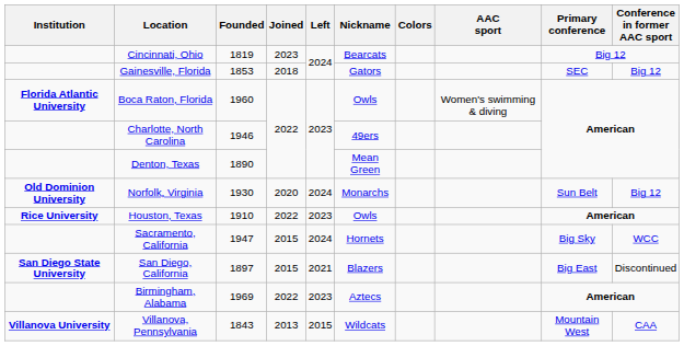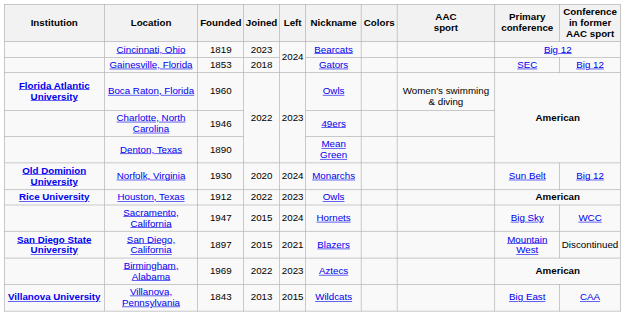Houston, Texas | Founded: 1910 -> 1912
San Diego, California | Primary conference: Big East -> Mountain West
Villanova, Pennsylvania | Primary conference: Mountain West -> Big East
